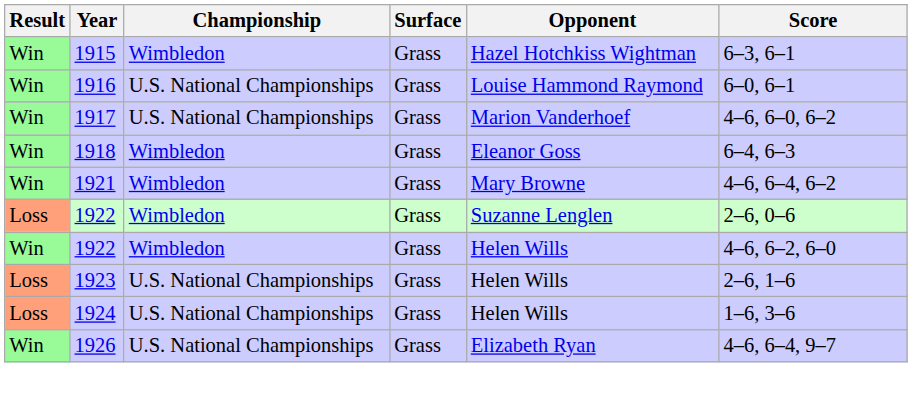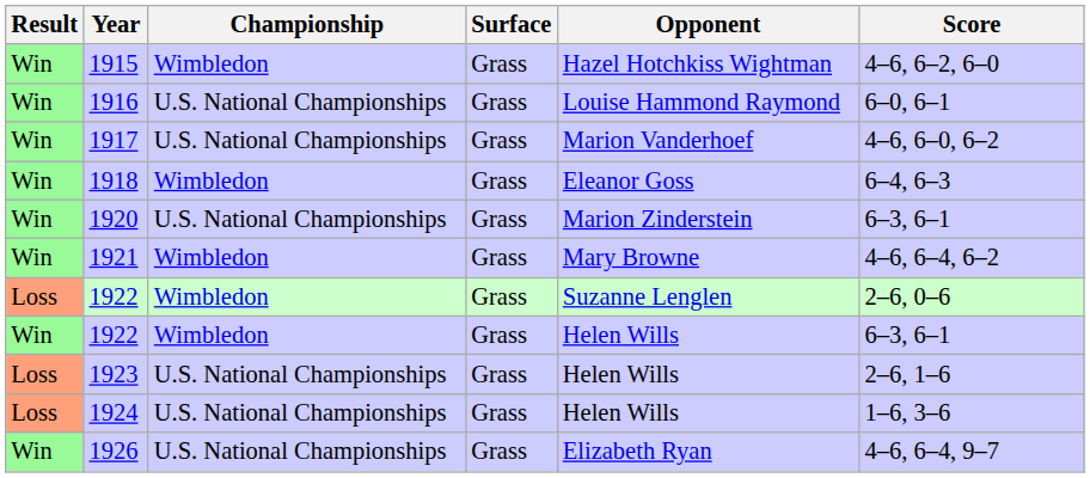1915 | Score: 6–3, 6–1 -> 4–6, 6–2, 6–0
+ row: Win | 1920 | U.S. National Championships | Grass | Marion Zinderstein | 6–3, 6–1
Win / 1922 | Score: 4–6, 6–2, 6–0 -> 6–3, 6–1
